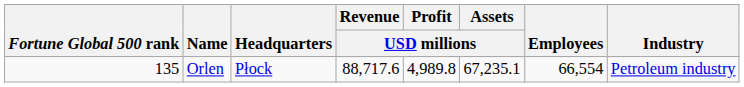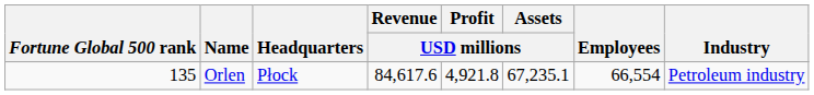Orlen | Revenue / USD millions: 88,717.6 -> 84,617.6
Orlen | Profit / USD millions: 4,989.8 -> 4,921.8
